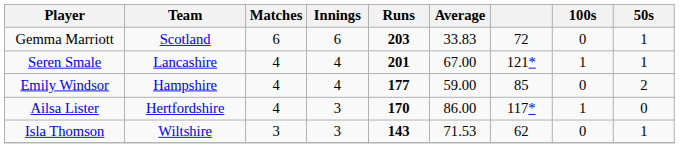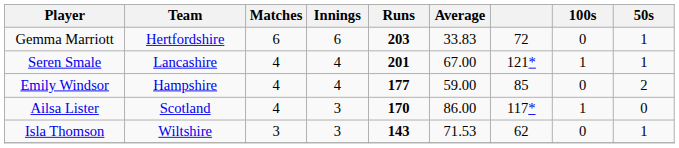Gemma Marriott | Team: Scotland -> Hertfordshire
Ailsa Lister | Team: Hertfordshire -> Scotland
